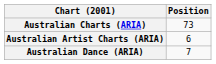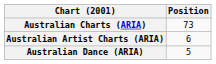Australian Dance (ARIA) | Position: 7 -> 5
